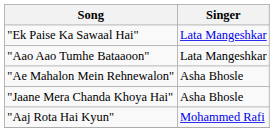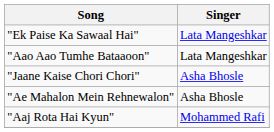+ row: "Jaane Kaise Chori Chori" | Asha Bhosle
- row: "Jaane Mera Chanda Khoya Hai" | Asha Bhosle
